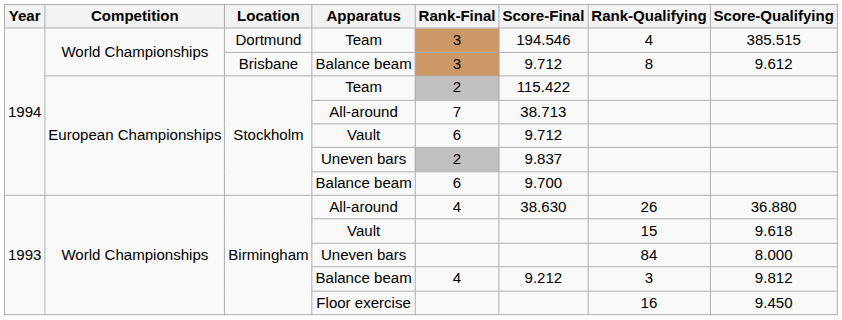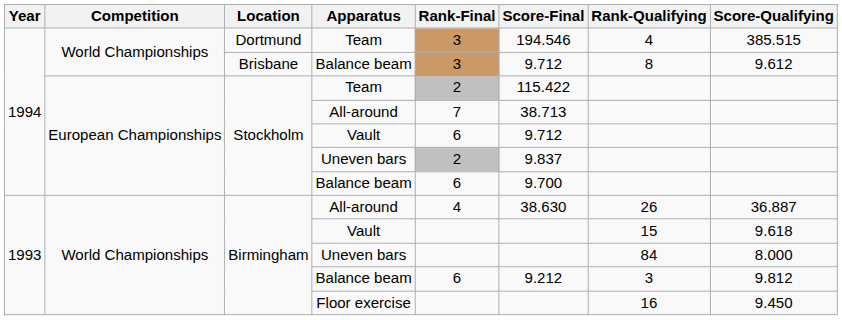Birmingham / All-around | Score-Qualifying: 36.880 -> 36.887
Birmingham / Balance beam | Rank-Final: 4 -> 6
